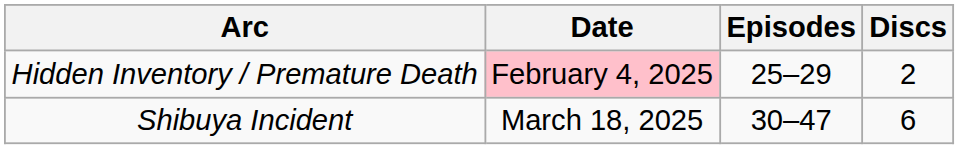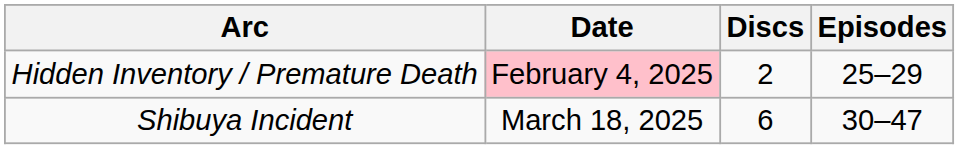columns swapped: Discs <-> Episodes
